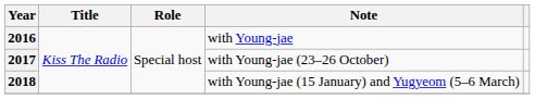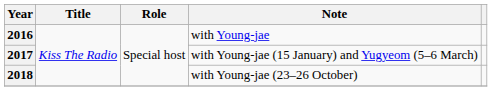2017 | Note: with Young-jae (23–26 October) -> with Young-jae (15 January) and Yugyeom (5–6 March)
2018 | Note: with Young-jae (15 January) and Yugyeom (5–6 March) -> with Young-jae (23–26 October)
